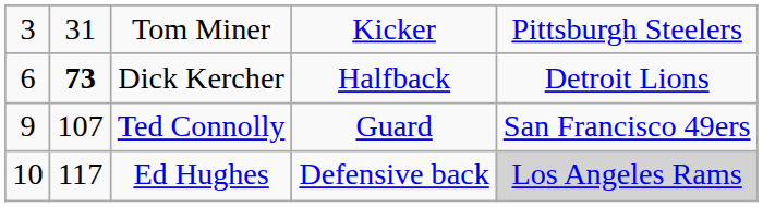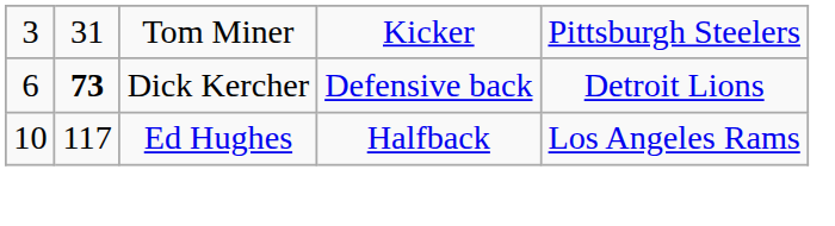Dick Kercher | column 4: Halfback -> Defensive back
- row: 9 | 107 | Ted Connolly | Guard | San Francisco 49ers
Ed Hughes | column 4: Defensive back -> Halfback
Ed Hughes | column 5: lightgrey background -> no background
